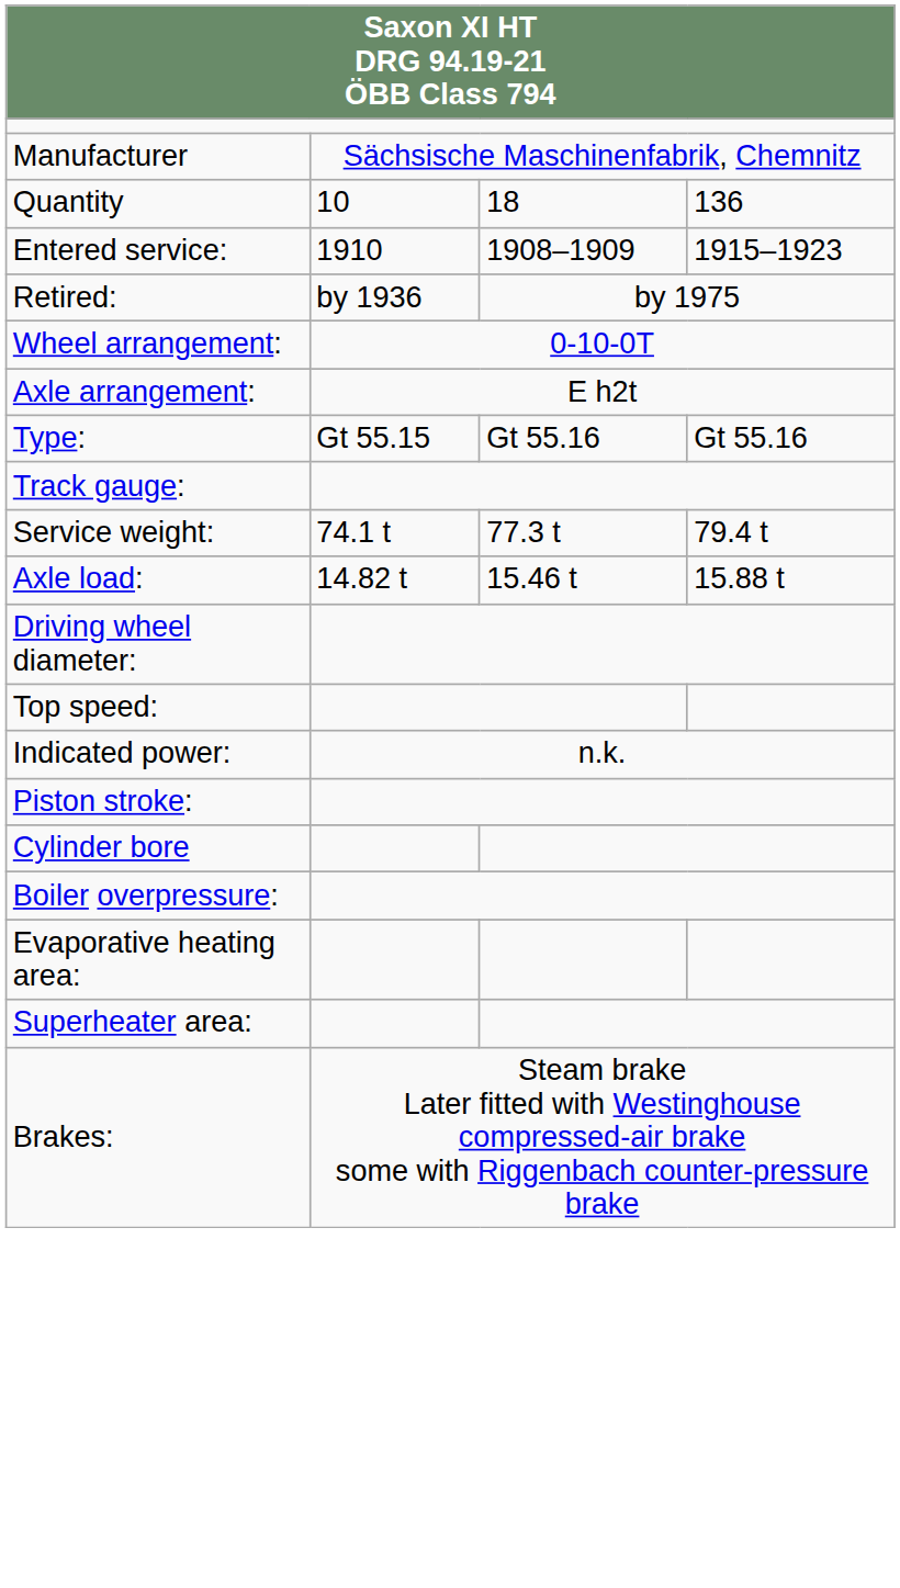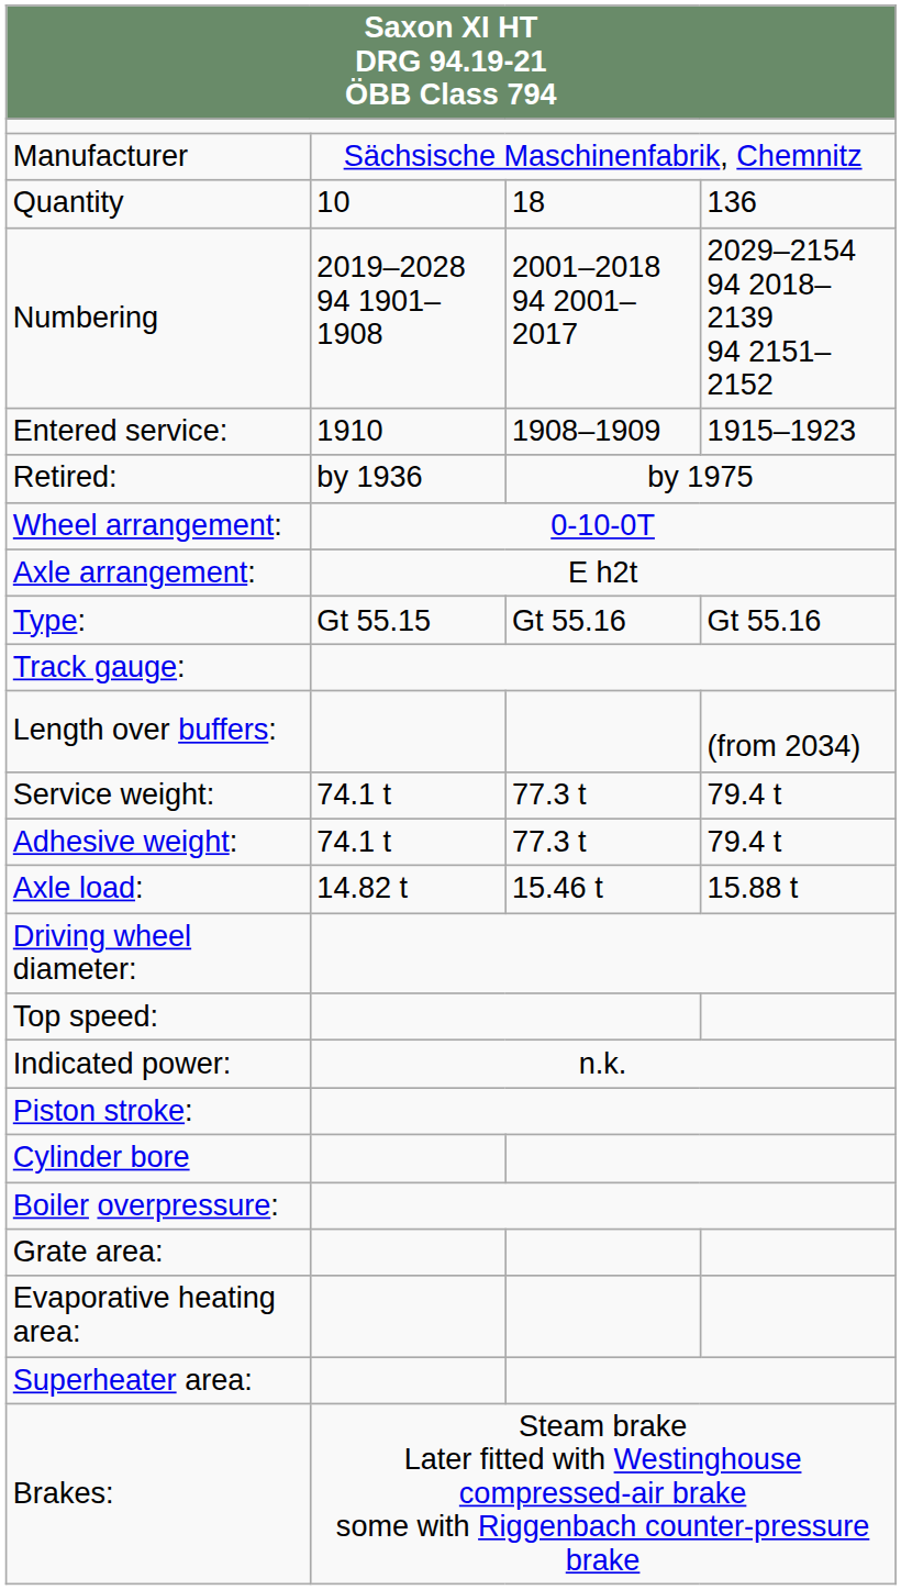+ row: Numbering | 2019–2028 94 1901–1908 | 2001–2018 94 2001–2017 | 2029–2154 94 2018–2139 94 2151–2152
+ row: Length over buffers: | (from 2034)
+ row: Adhesive weight: | 74.1 t | 77.3 t | 79.4 t
+ row: Grate area:
